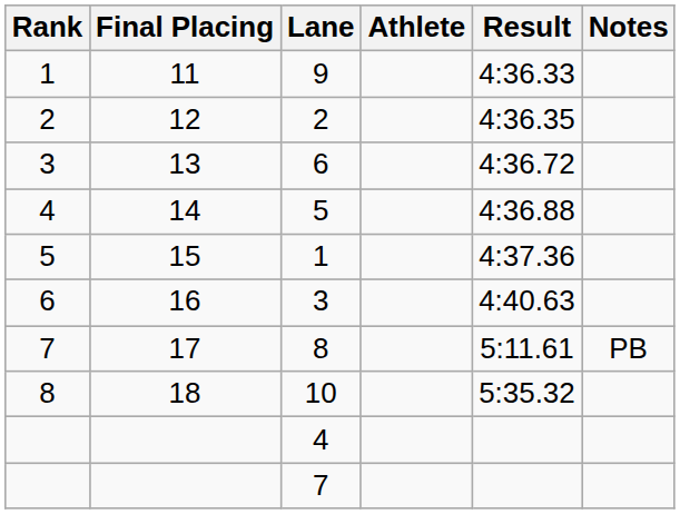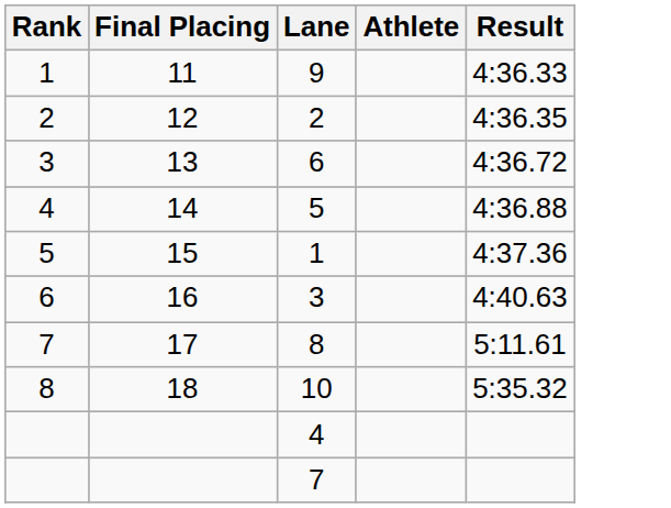- column: Notes | PB
